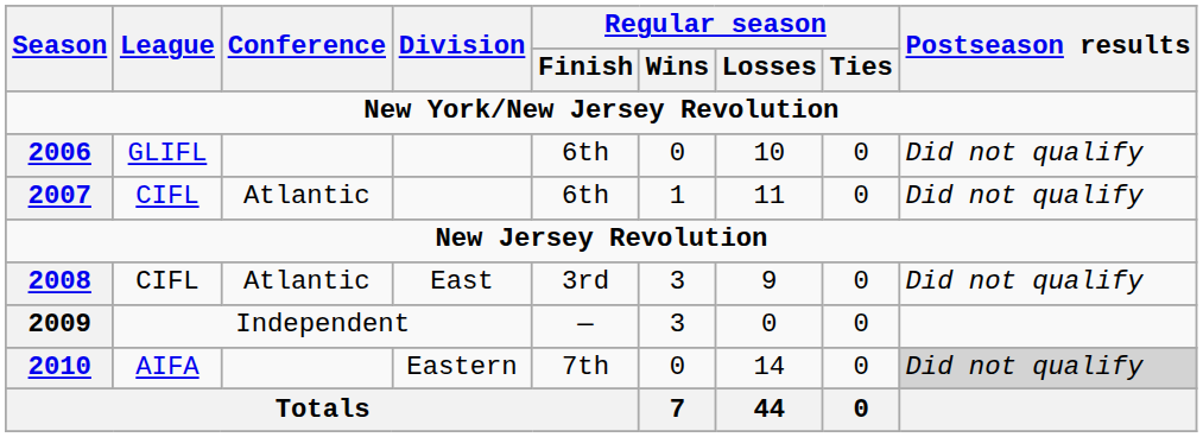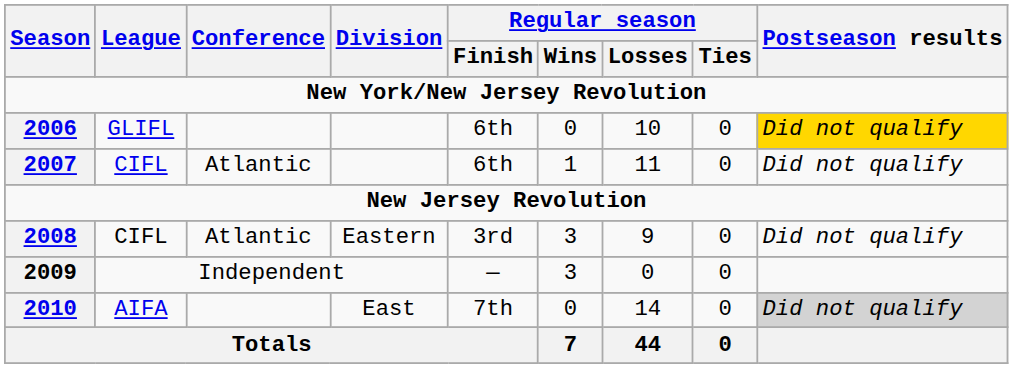2006 | Postseason results: no background -> gold background
2008 | Division: East -> Eastern
2010 | Division: Eastern -> East
